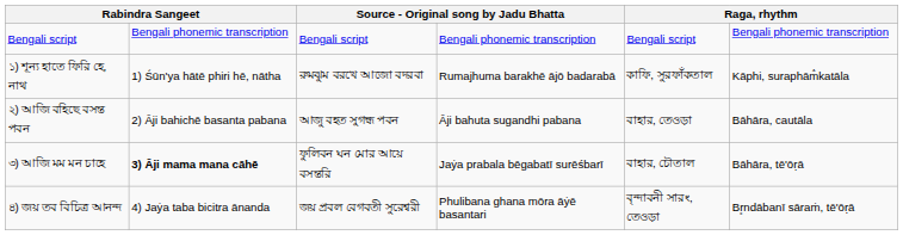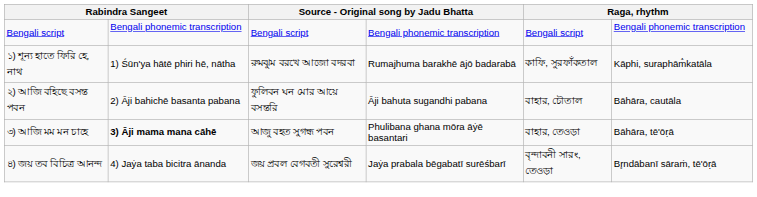২) আজি বহিছে বসন্ত পবন | column 3: আজু বহত সুগন্ধ পবন -> ফুলিবন ঘন মোর আয়ে বসন্তরি
২) আজি বহিছে বসন্ত পবন | column 5: বাহার, তেওড়া -> বাহার, চৌতাল
৩) আজি মম মন চাহে | column 3: ফুলিবন ঘন মোর আয়ে বসন্তরি -> আজু বহত সুগন্ধ পবন
৩) আজি মম মন চাহে | column 4: Jaẏa prabala bēgabatī surēśbarī -> Phulibana ghana mōra āẏē basantari
৩) আজি মম মন চাহে | column 5: বাহার, চৌতাল -> বাহার, তেওড়া
৪) জয় তব বিচিত্র আনন্দ | column 4: Phulibana ghana mōra āẏē basantari -> Jaẏa prabala bēgabatī surēśbarī
